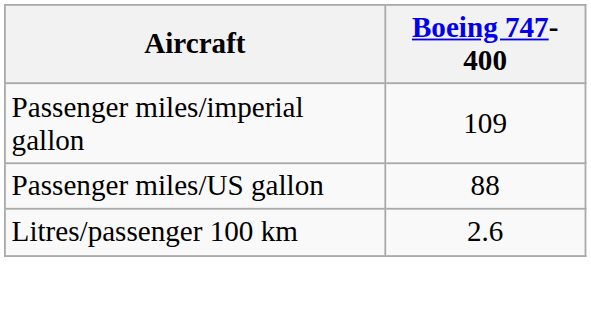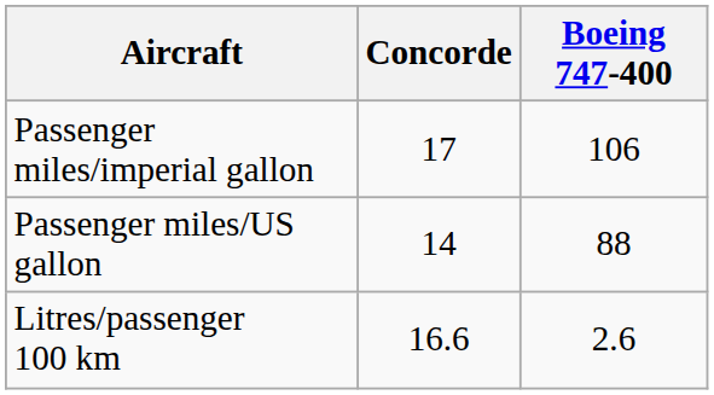+ column: Concorde | 17 | 14 | 16.6
Passenger miles/imperial gallon | Boeing 747-400: 109 -> 106
